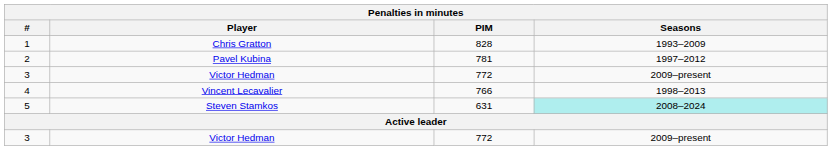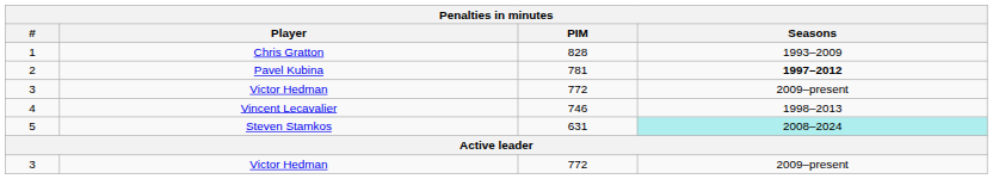2 | Seasons: normal -> bold
4 | PIM: 766 -> 746
